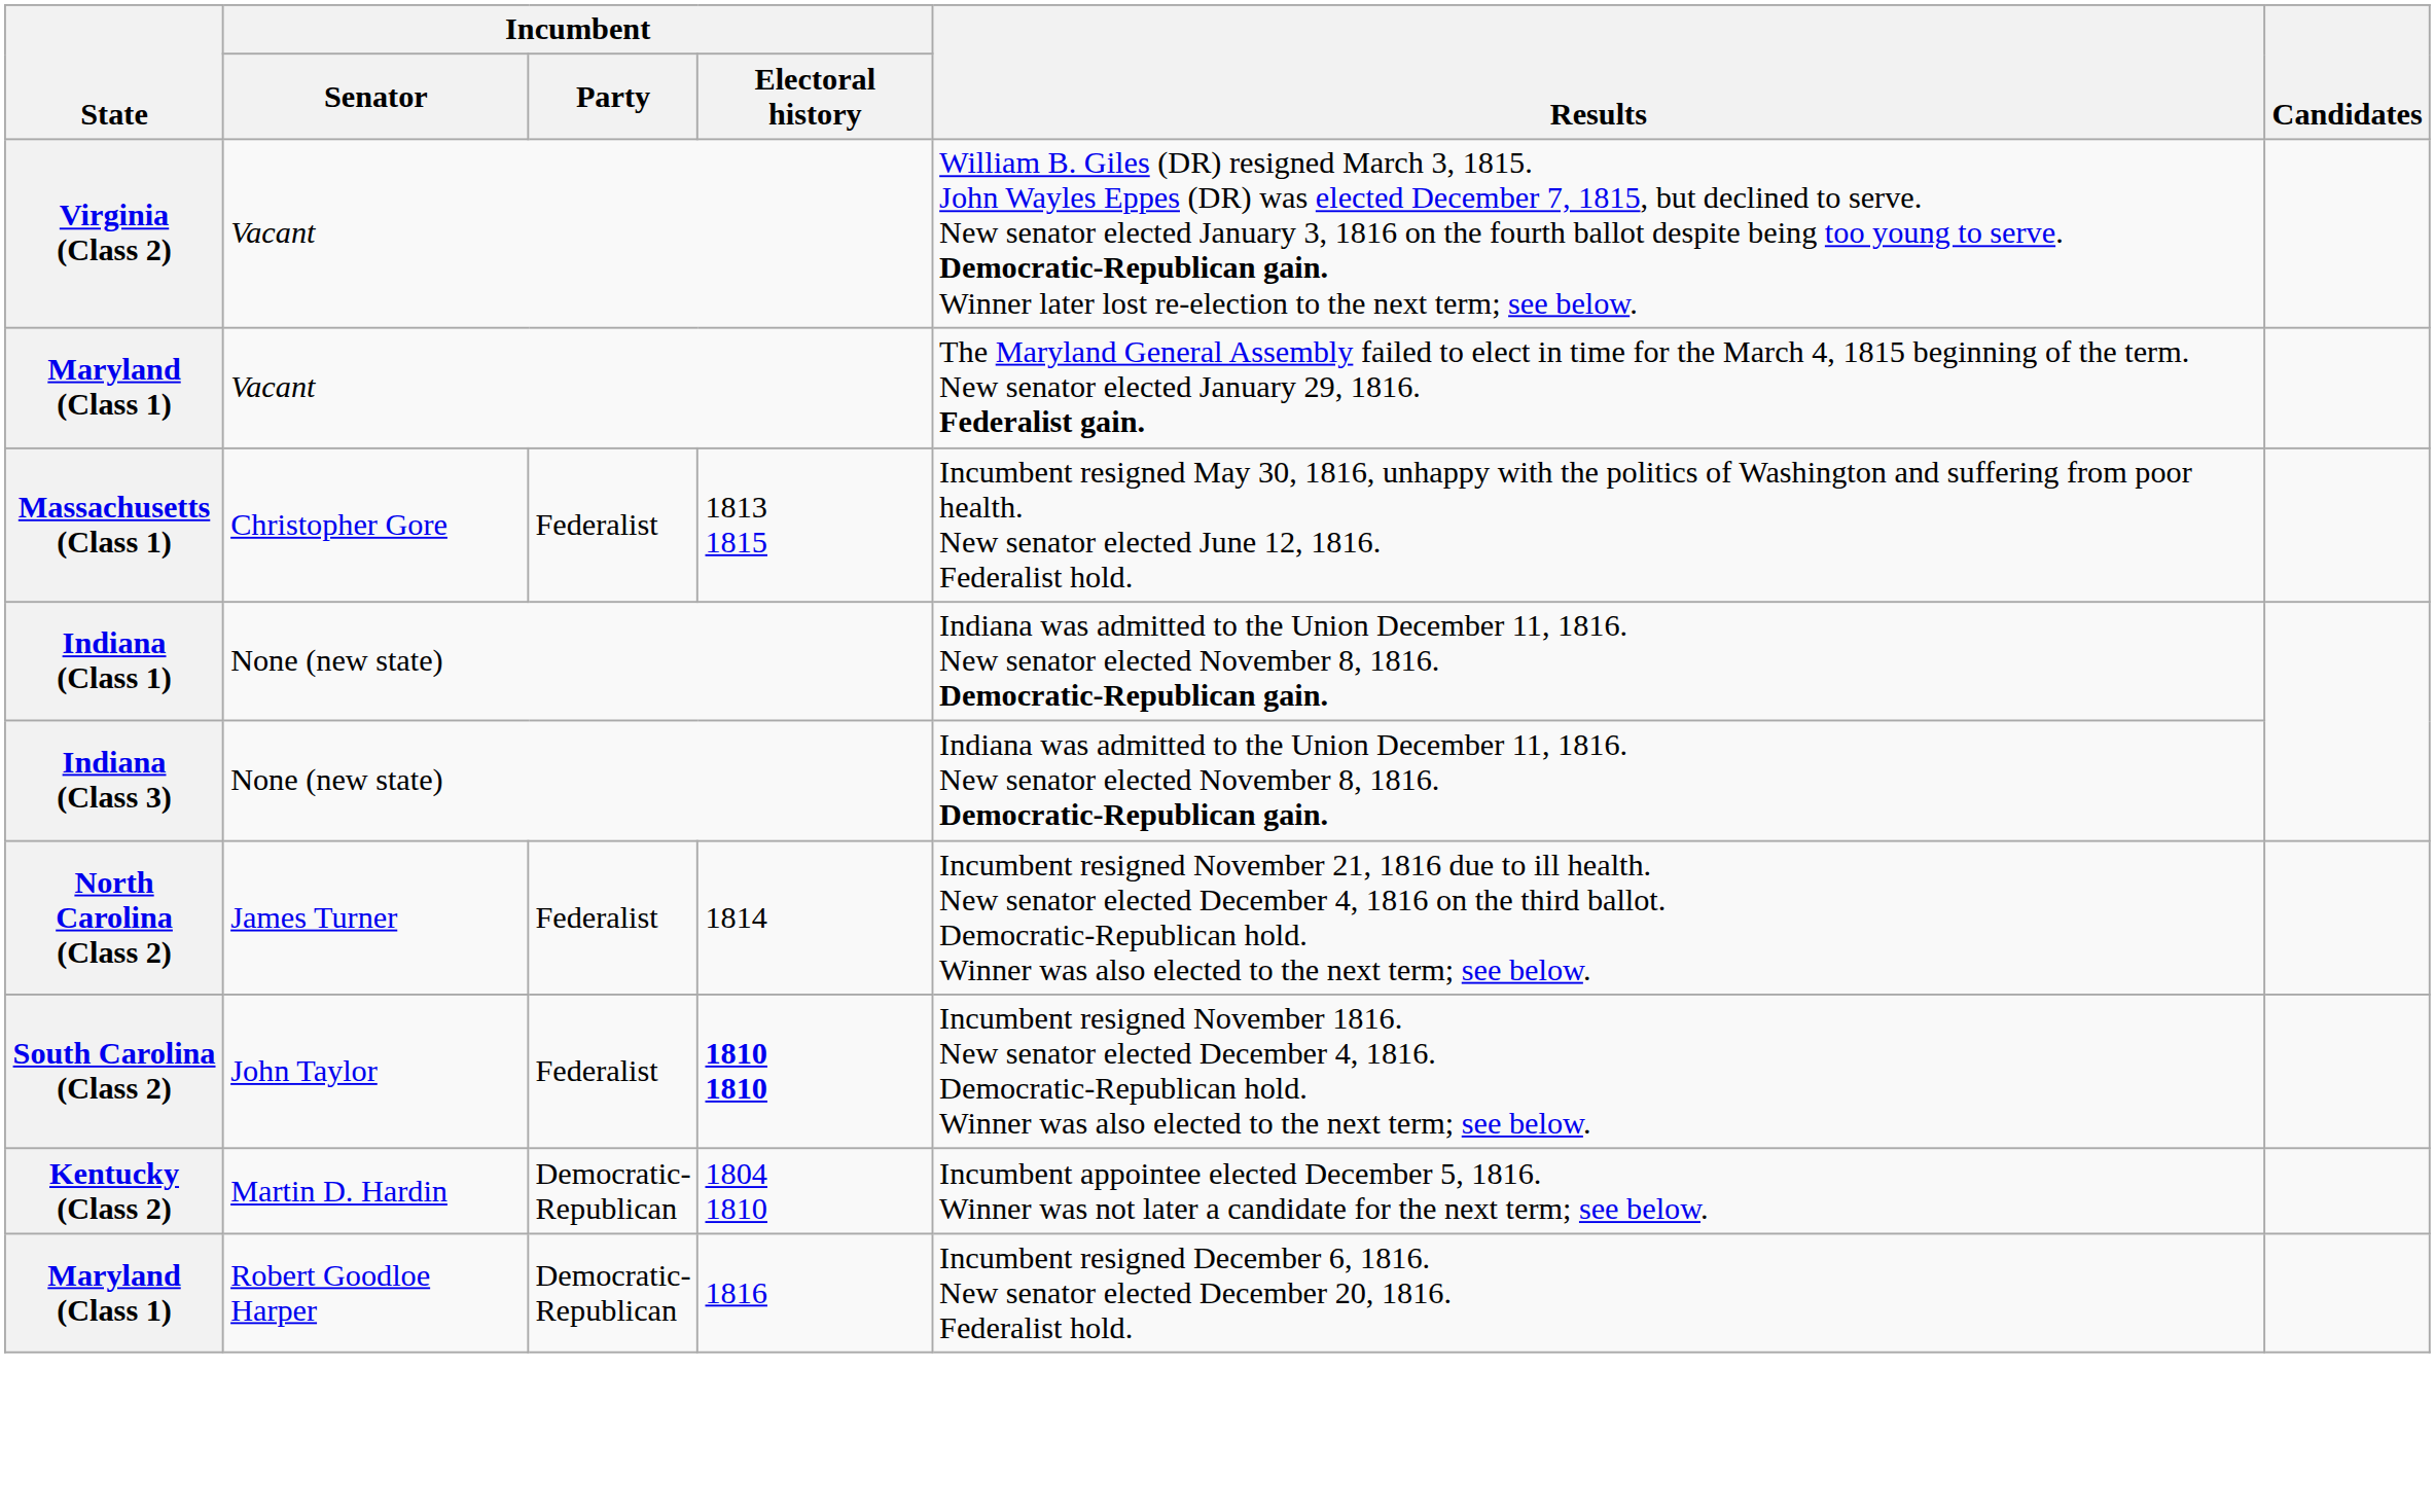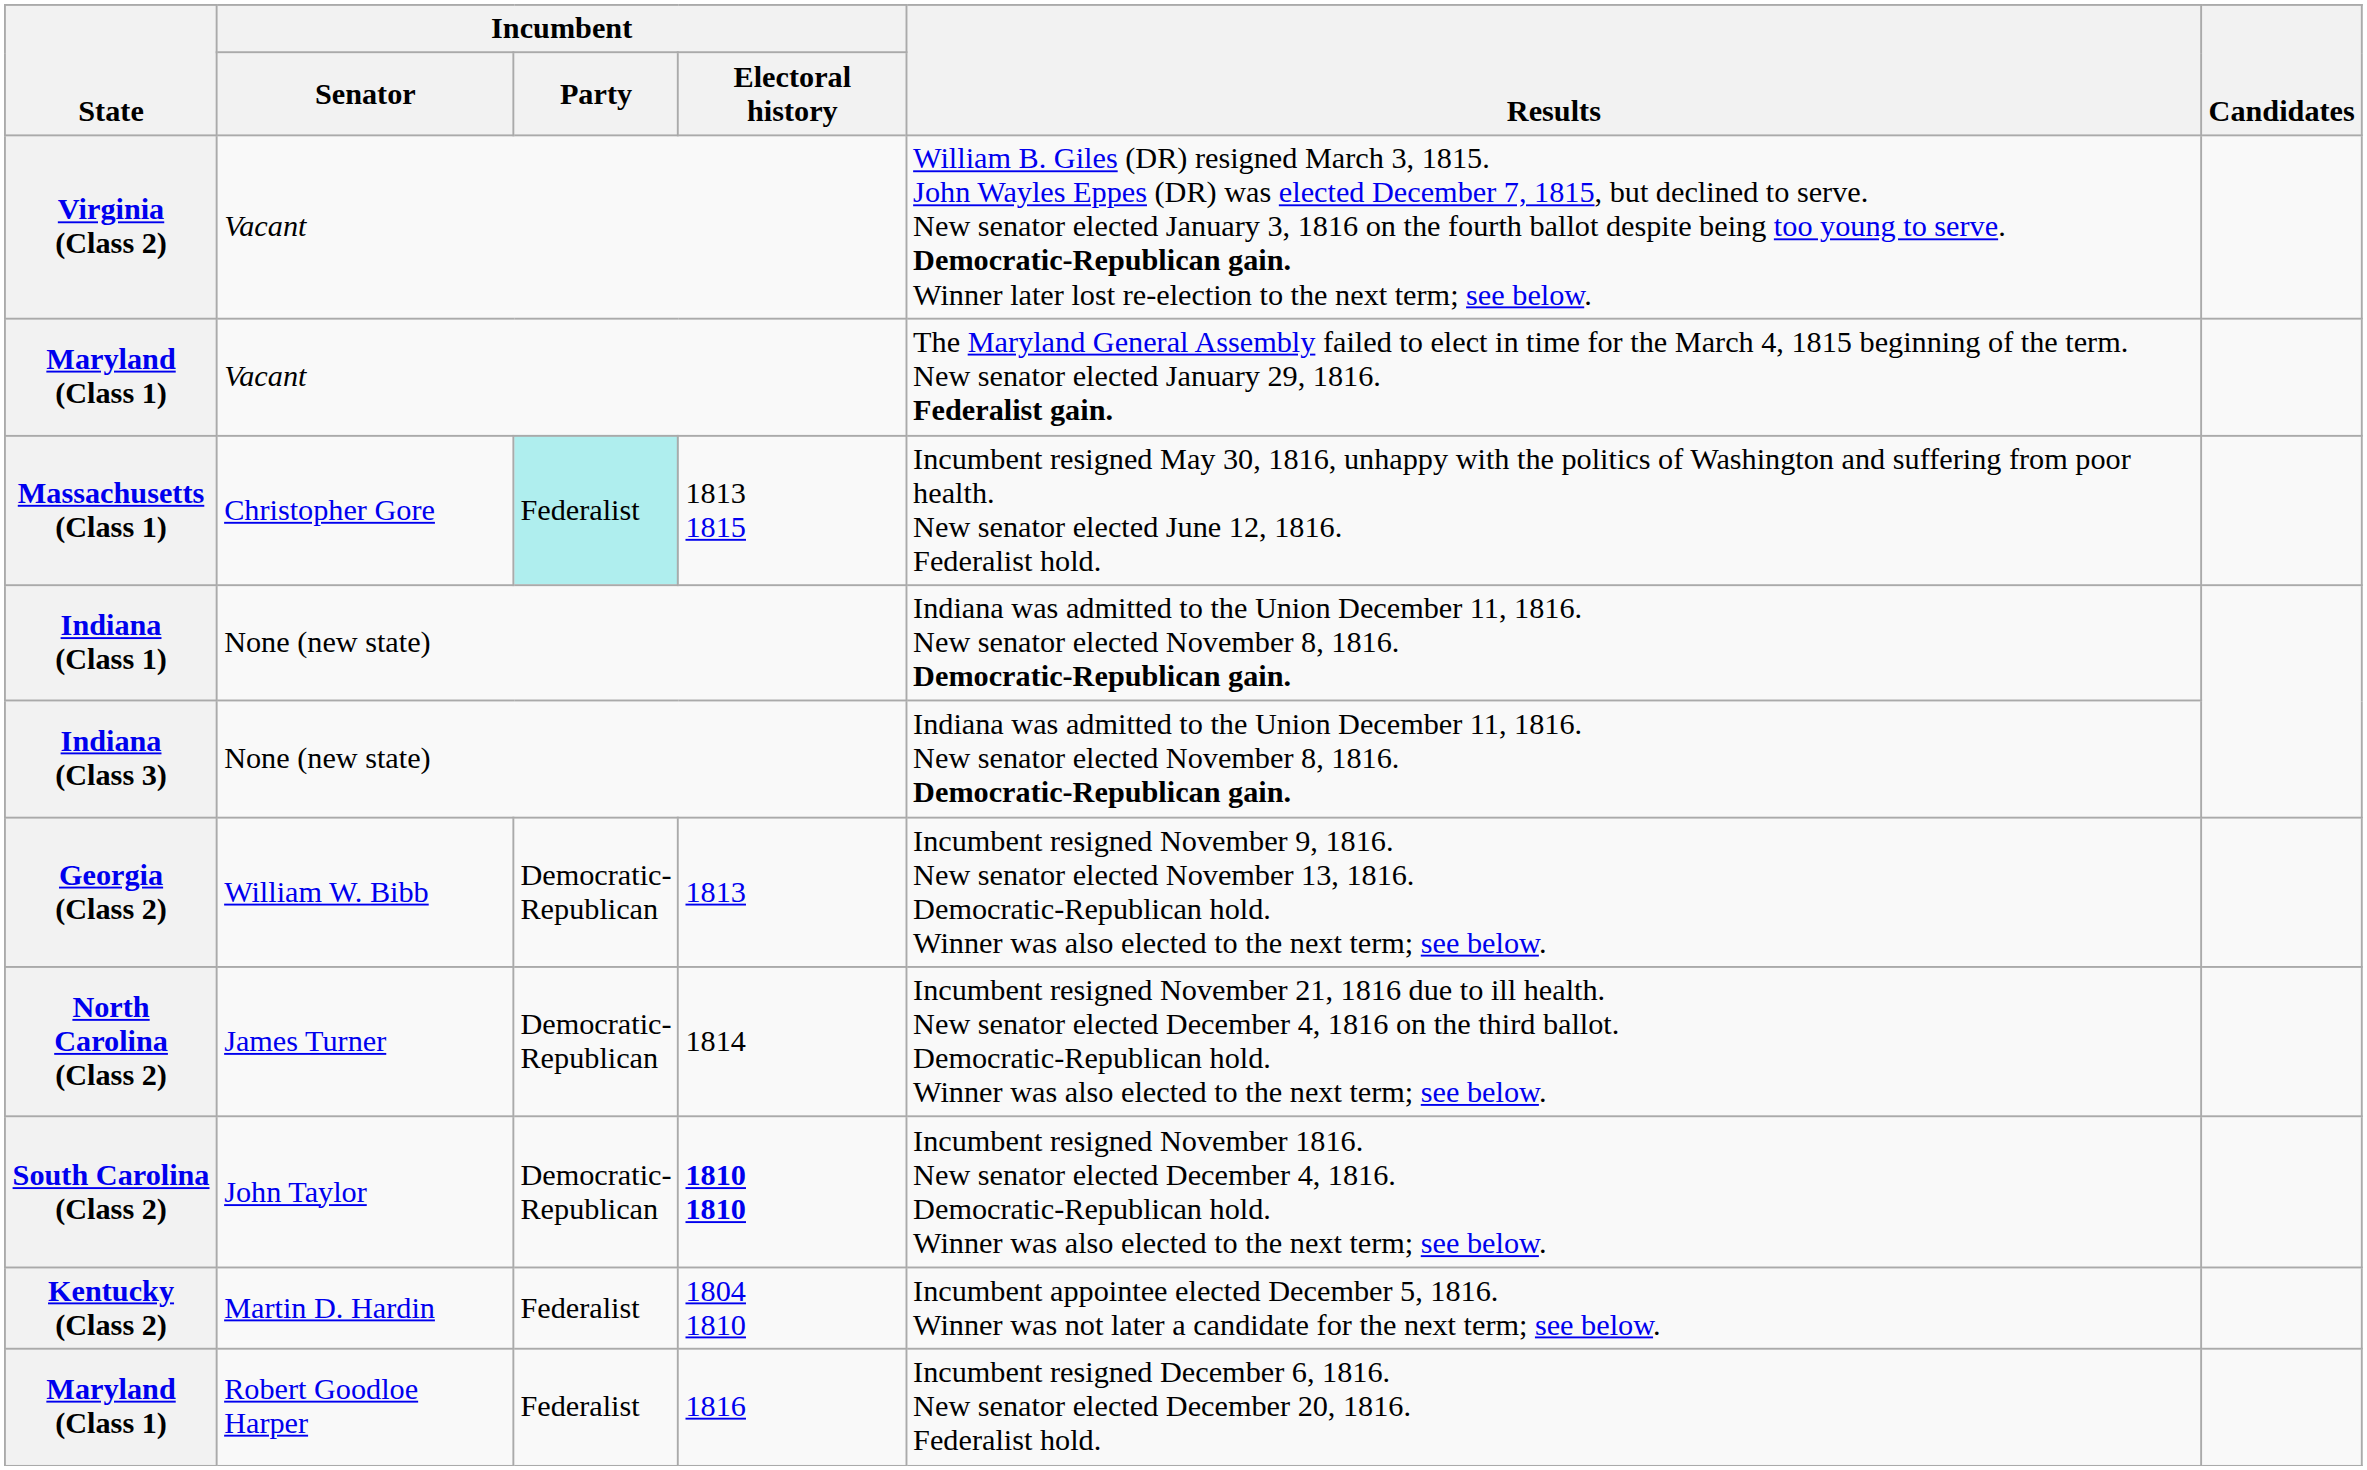Massachusetts (Class 1) | Incumbent / Party: no background -> paleturquoise background
+ row: Georgia (Class 2) | William W. Bibb | Democratic- Republican | 1813 | Incumbent resigned November 9, 1816. New senator elected November 13, 1816. Democratic-Republican hold. Winner was also elected to the next term; see below.
North Carolina (Class 2) | Incumbent / Party: Federalist -> Democratic- Republican
South Carolina (Class 2) | Incumbent / Party: Federalist -> Democratic- Republican
Kentucky (Class 2) | Incumbent / Party: Democratic- Republican -> Federalist
Maryland (Class 1) / Robert Goodloe Harper | Incumbent / Party: Democratic- Republican -> Federalist
